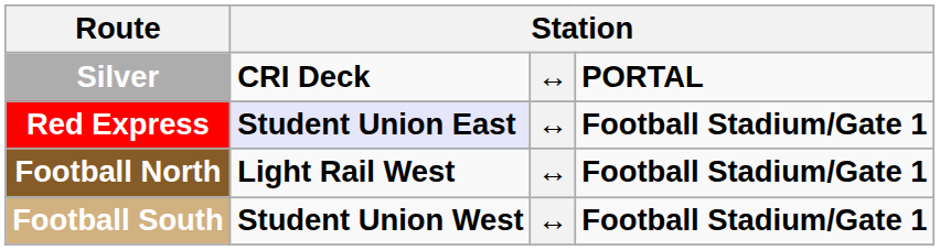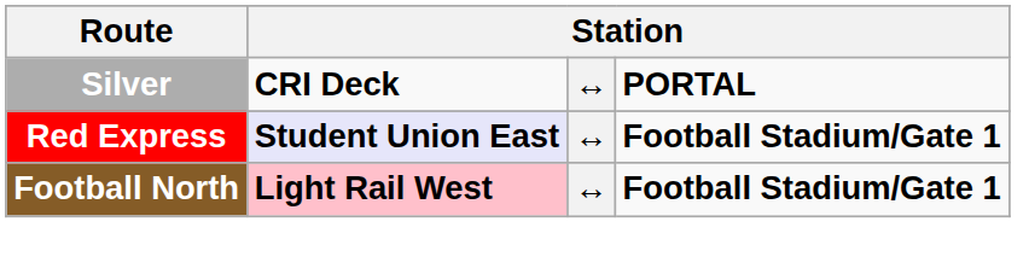Football North | column 2: no background -> pink background
- row: Football South | Student Union West | ↔ | Football Stadium/Gate 1
